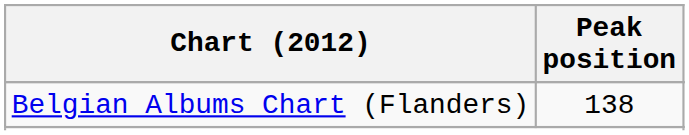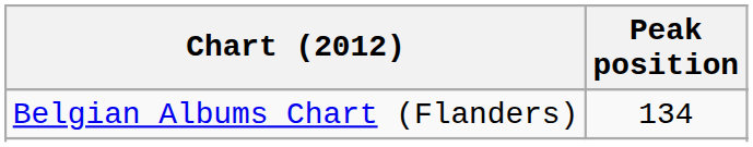Belgian Albums Chart (Flanders) | Peak position: 138 -> 134
